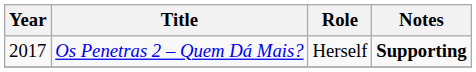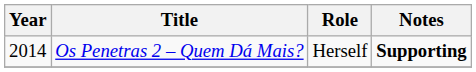Os Penetras 2 – Quem Dá Mais? | Year: 2017 -> 2014
